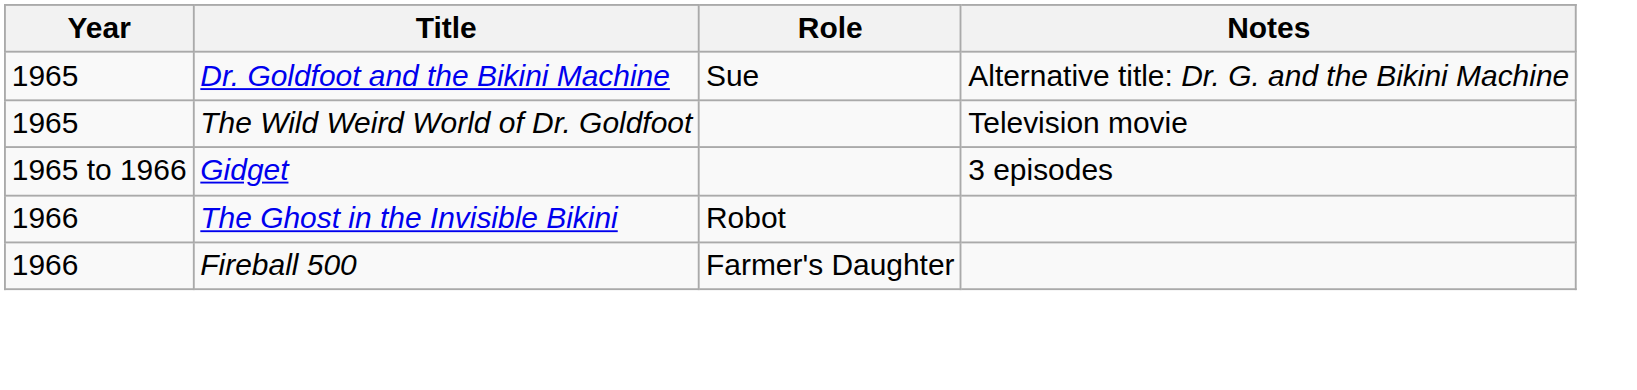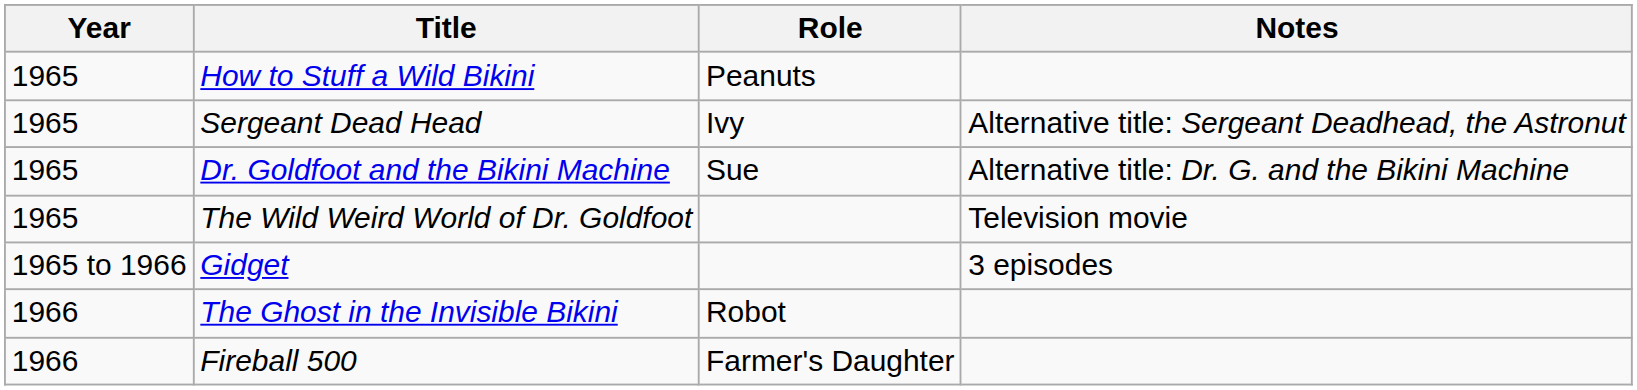+ row: 1965 | How to Stuff a Wild Bikini | Peanuts
+ row: 1965 | Sergeant Dead Head | Ivy | Alternative title: Sergeant Deadhead, the Astronut
